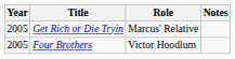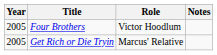rows swapped: Four Brothers <-> Get Rich or Die Tryin
